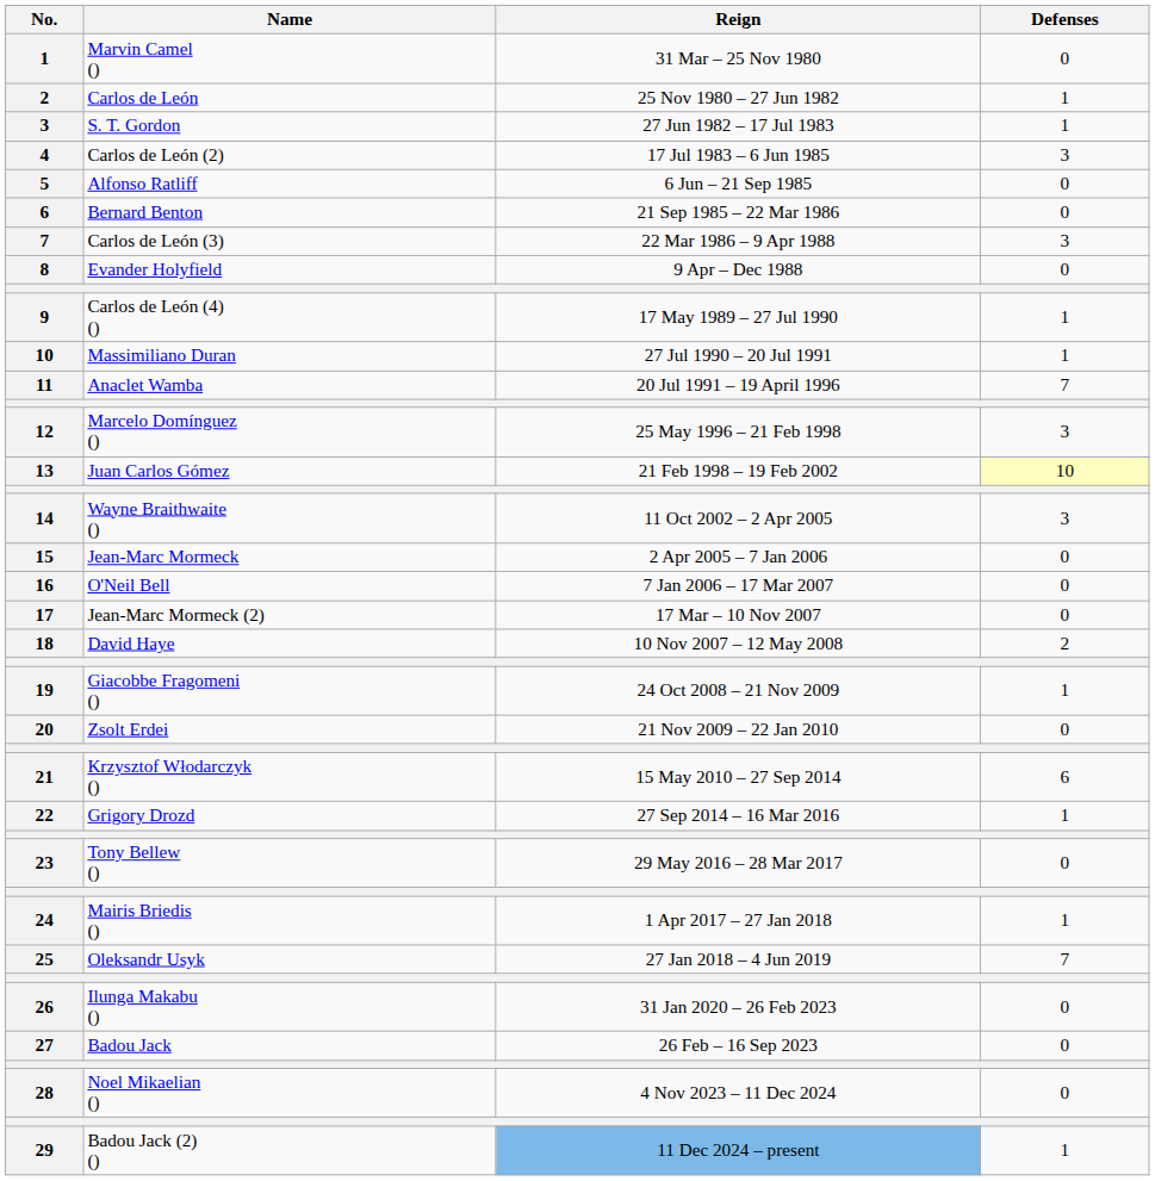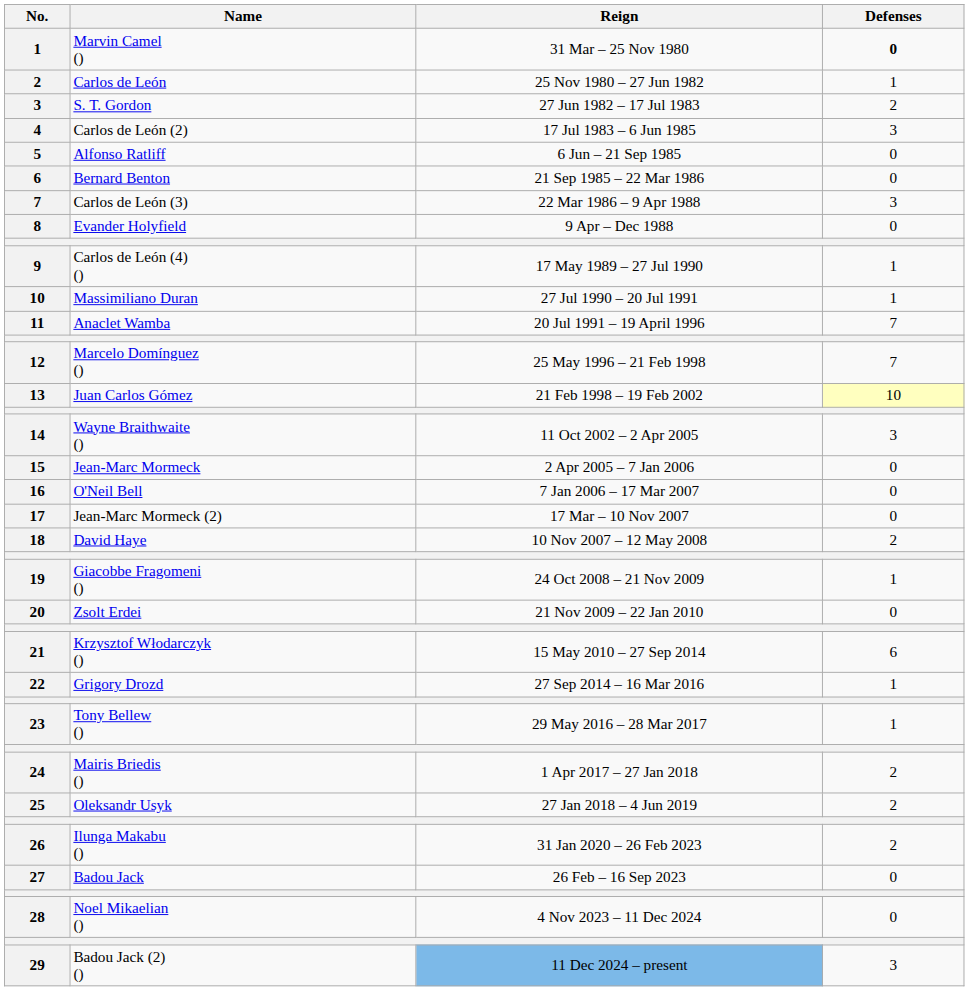Marvin Camel () | Defenses: normal -> bold
S. T. Gordon | Defenses: 1 -> 2
Marcelo Domínguez () | Defenses: 3 -> 7
Tony Bellew () | Defenses: 0 -> 1
Mairis Briedis () | Defenses: 1 -> 2
Oleksandr Usyk | Defenses: 7 -> 2
Ilunga Makabu () | Defenses: 0 -> 2
Badou Jack (2) () | Defenses: 1 -> 3
